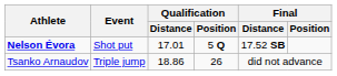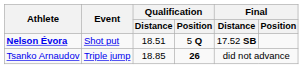Nelson Évora | Qualification / Distance: 17.01 -> 18.51
Tsanko Arnaudov | Qualification / Distance: 18.86 -> 18.85
Tsanko Arnaudov | Qualification / Position: normal -> bold
